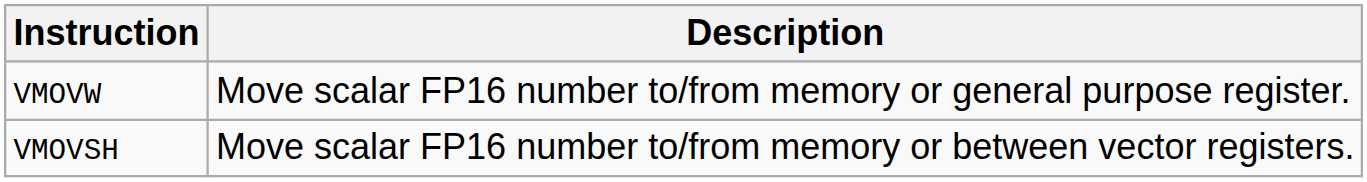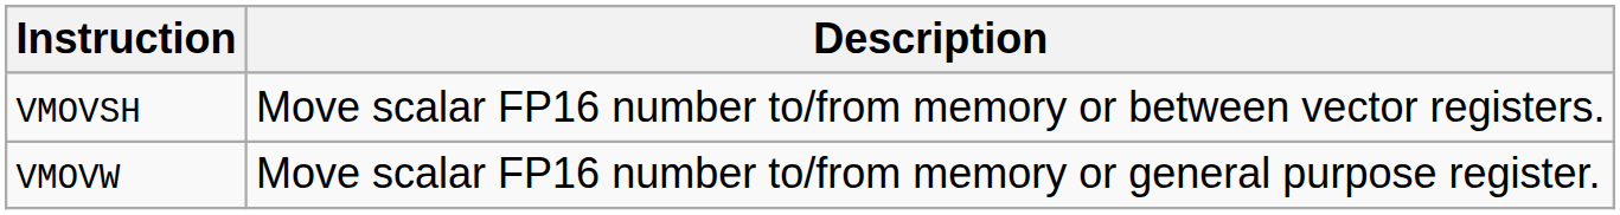rows swapped: VMOVSH <-> VMOVW
